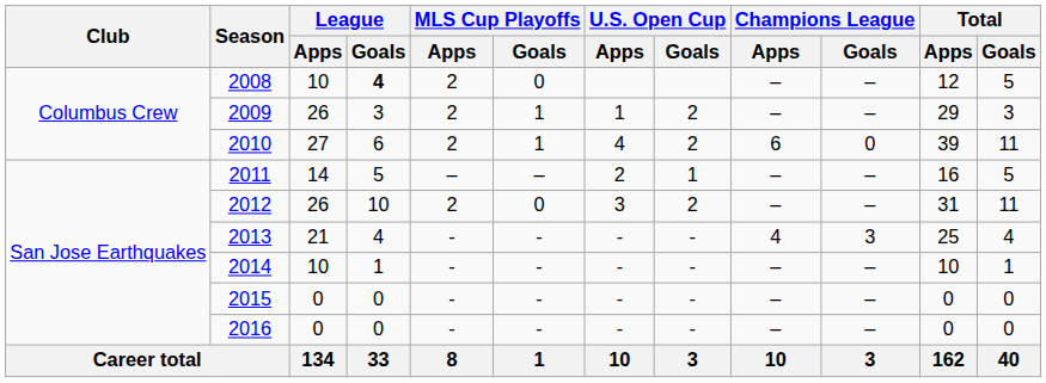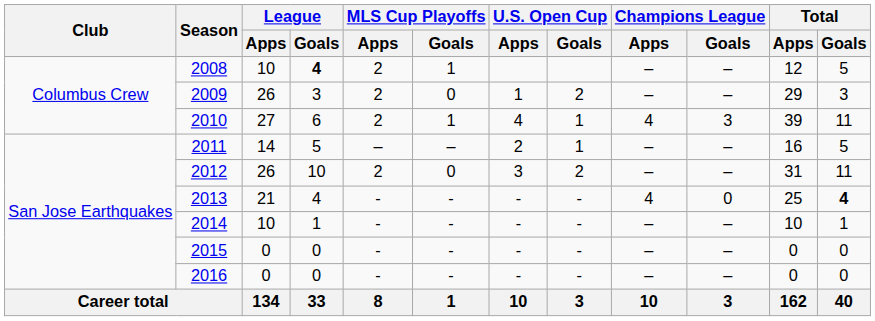2008 | MLS Cup Playoffs / Goals: 0 -> 1
2009 | MLS Cup Playoffs / Goals: 1 -> 0
2010 | U.S. Open Cup / Goals: 2 -> 1
2010 | Champions League / Apps: 6 -> 4
2010 | Champions League / Goals: 0 -> 3
2013 | Champions League / Goals: 3 -> 0
2013 | Total / Goals: normal -> bold
